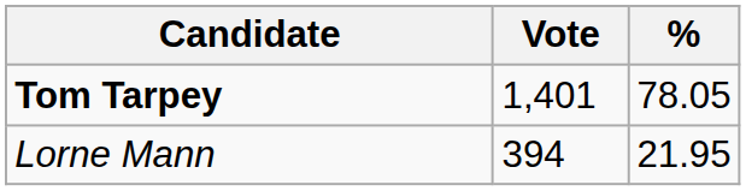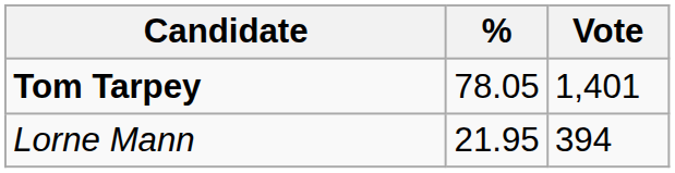columns swapped: Vote <-> %
